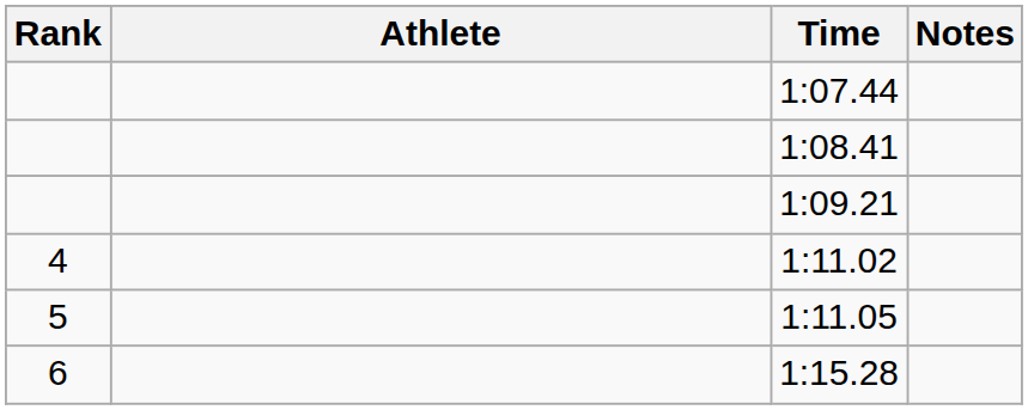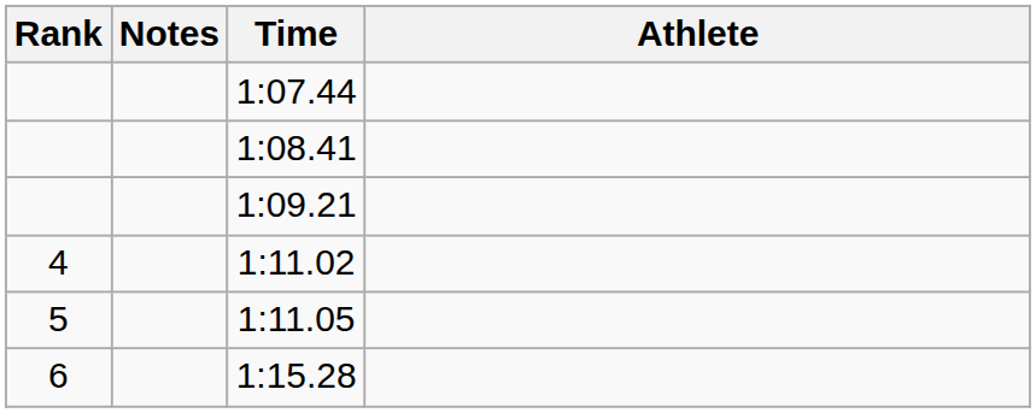columns swapped: Athlete <-> Notes
